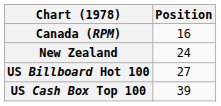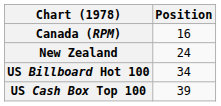US Billboard Hot 100 | Position: 27 -> 34
